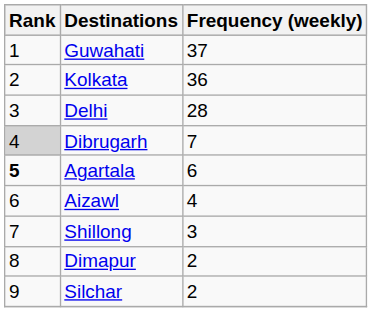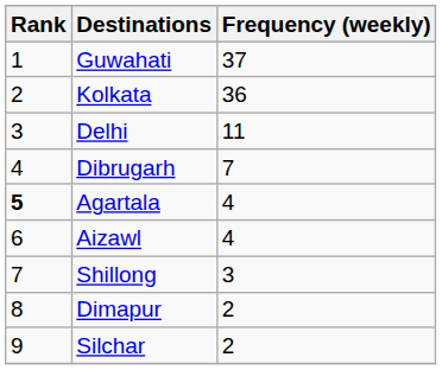Delhi | Frequency (weekly): 28 -> 11
Dibrugarh | Rank: lightgrey background -> no background
Agartala | Frequency (weekly): 6 -> 4
